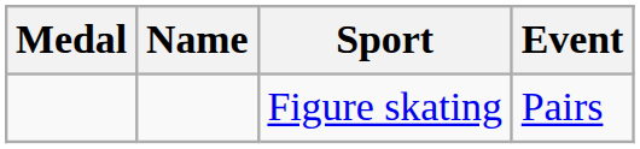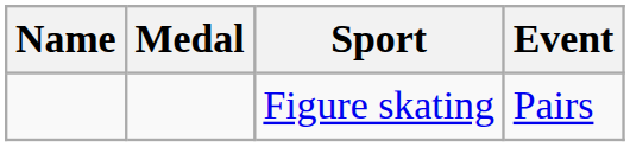columns swapped: Medal <-> Name
